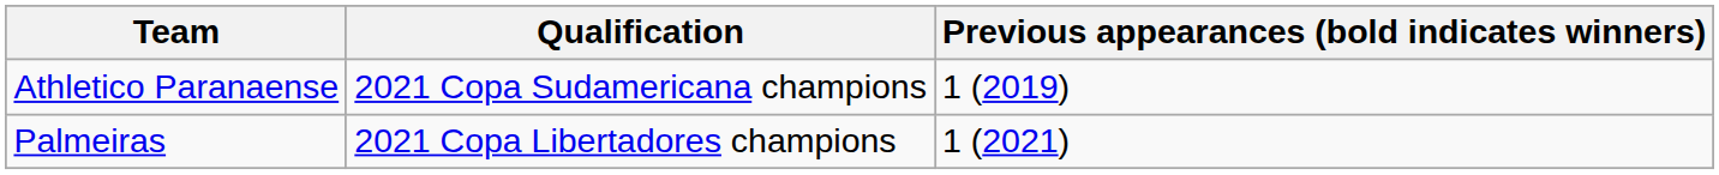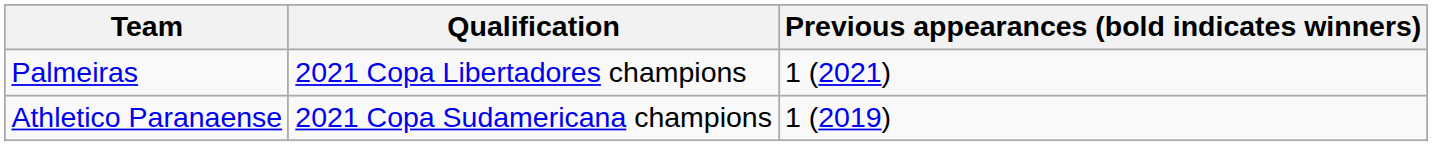rows swapped: Palmeiras <-> Athletico Paranaense
